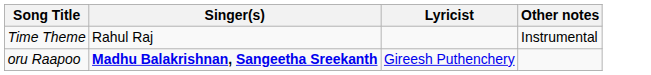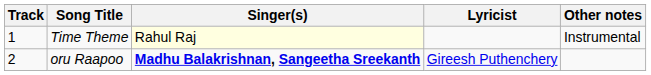+ column: Track | 1 | 2
Time Theme | Singer(s): no background -> lightyellow background
